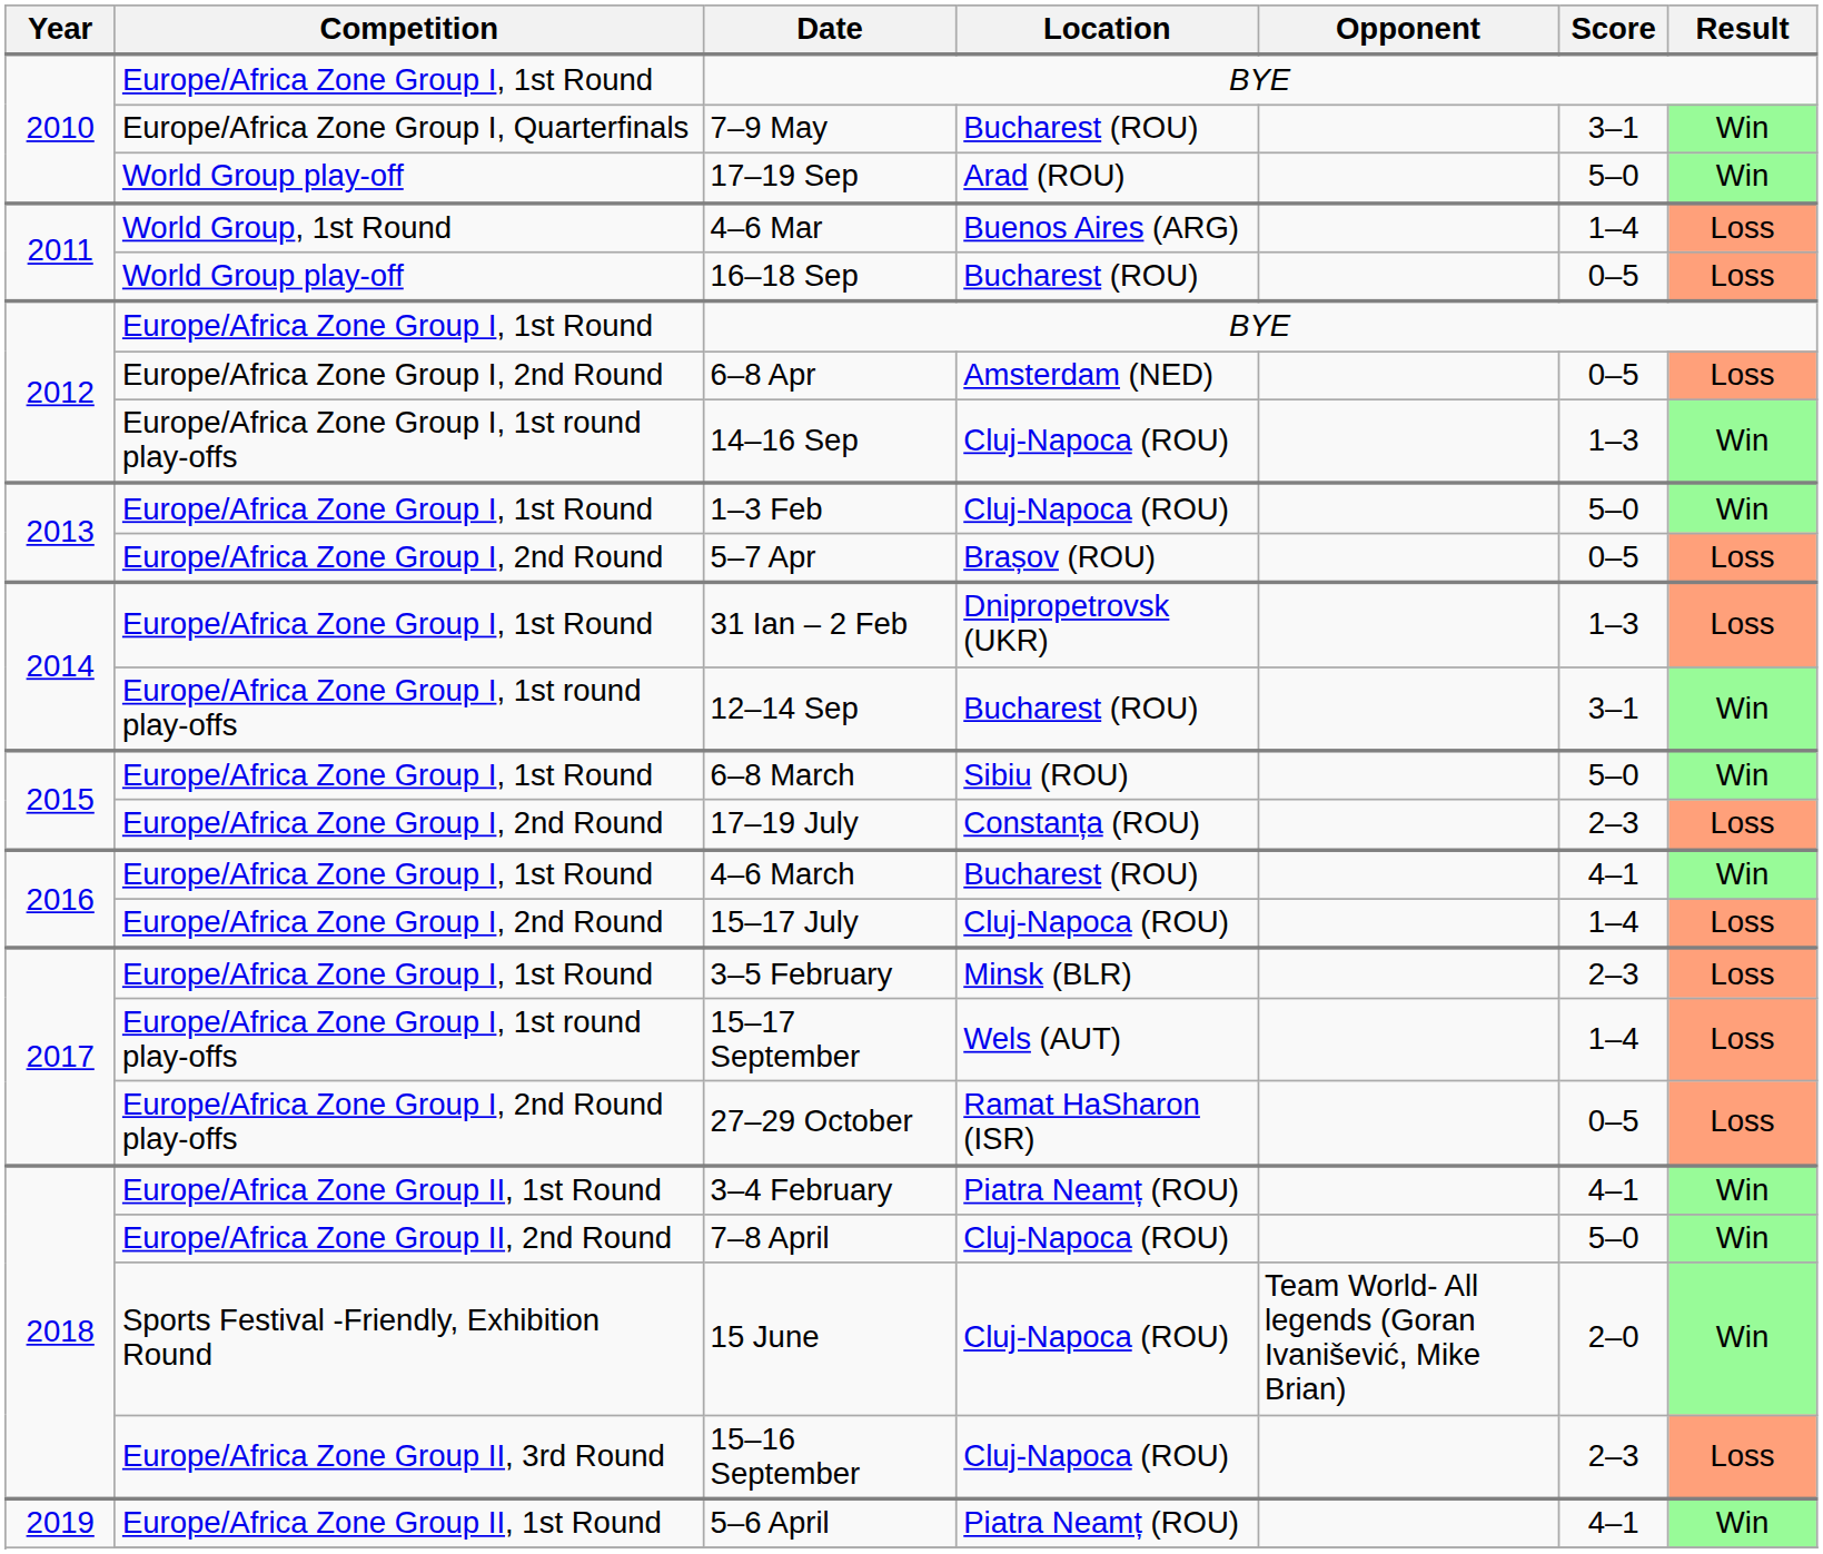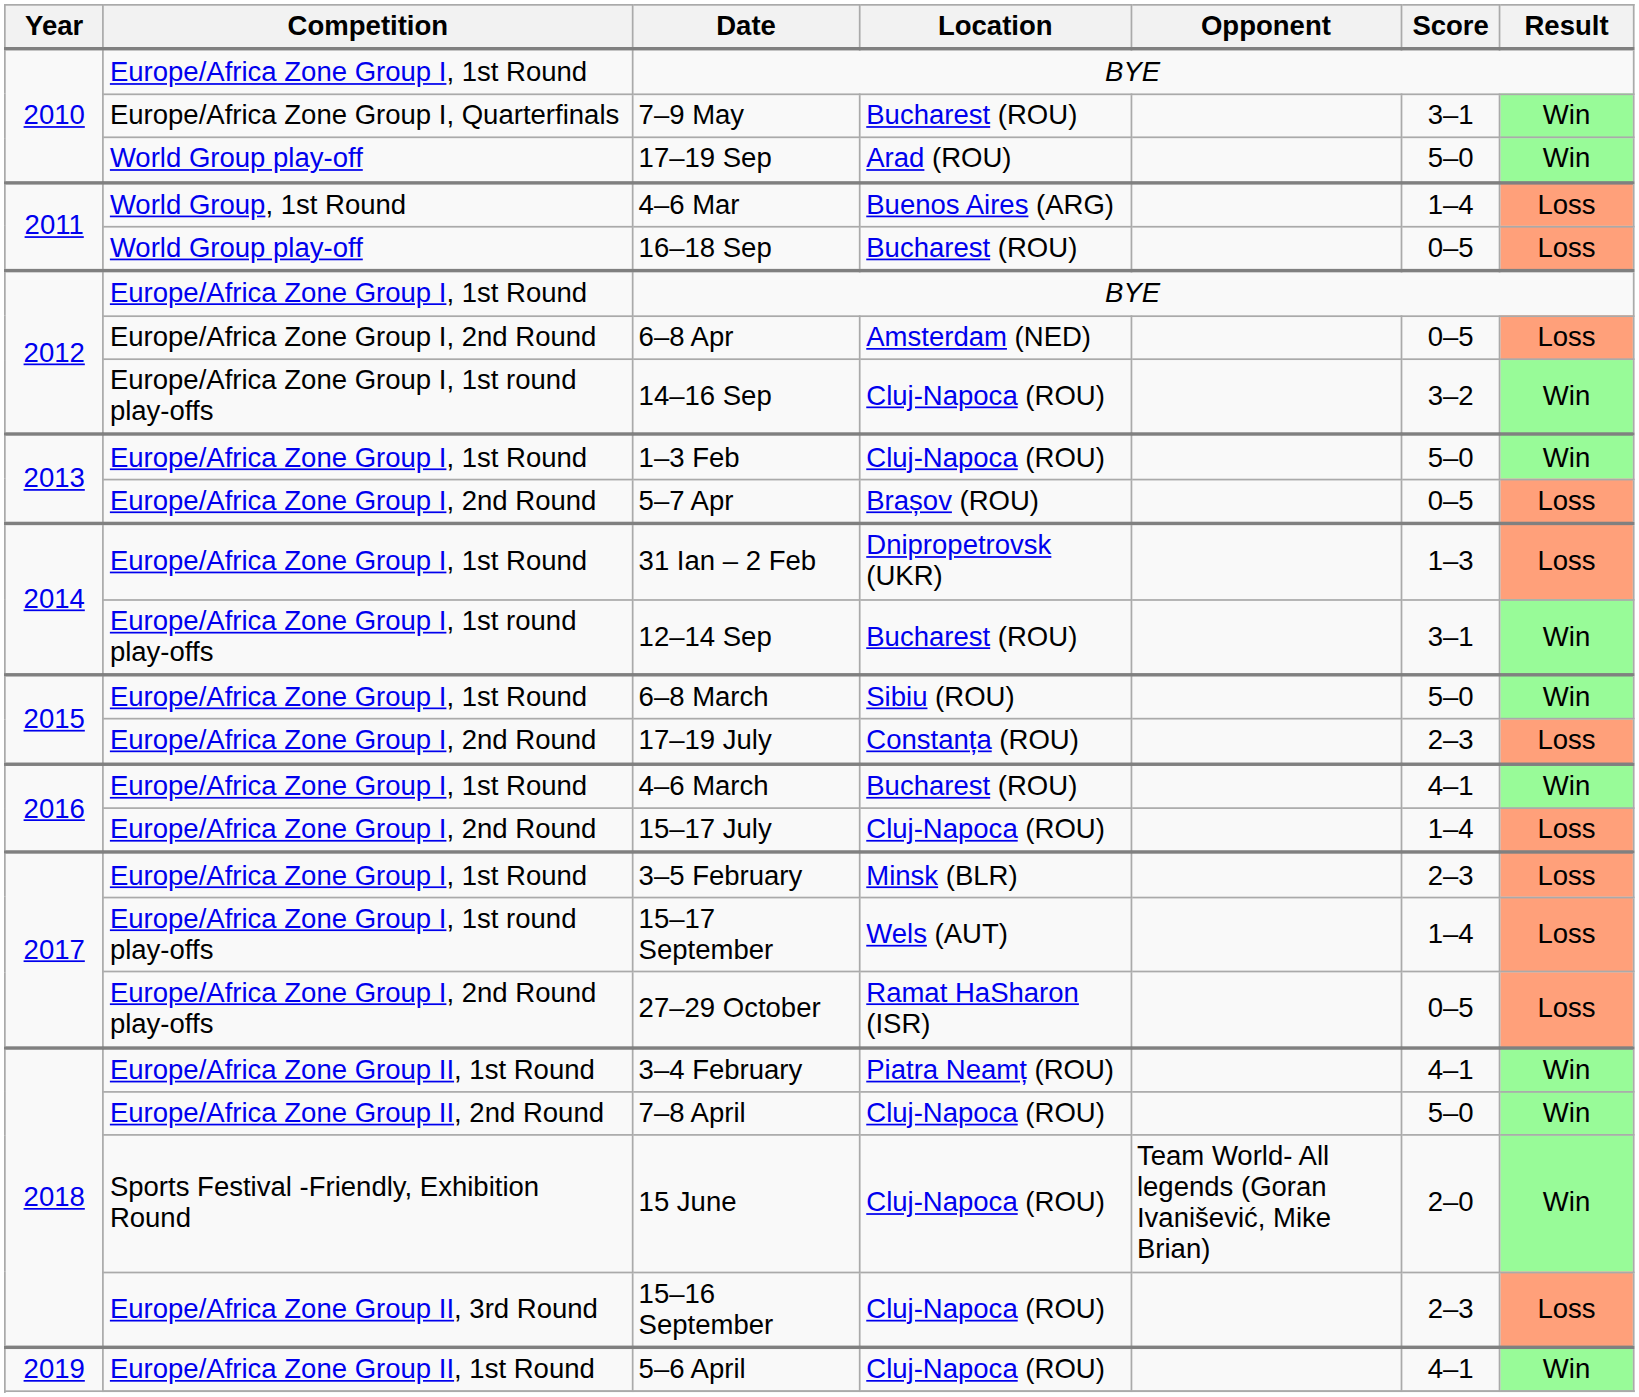14–16 Sep | Score: 1–3 -> 3–2
5–6 April | Location: Piatra Neamț (ROU) -> Cluj-Napoca (ROU)
